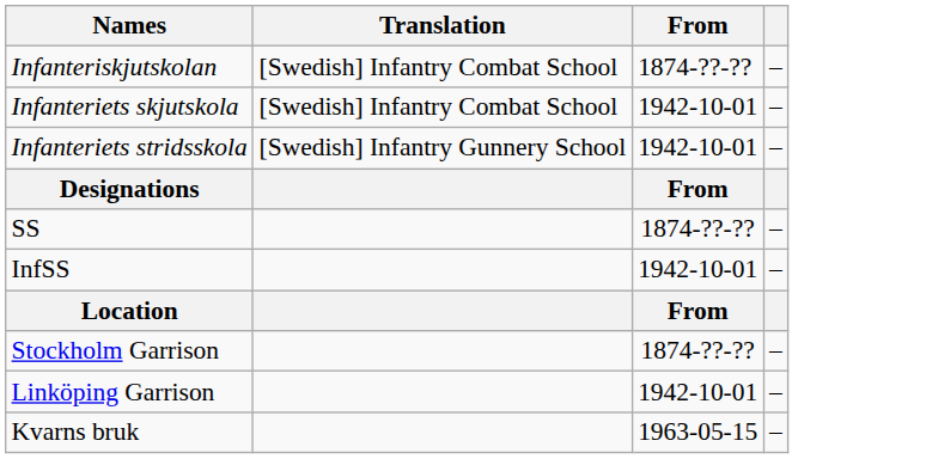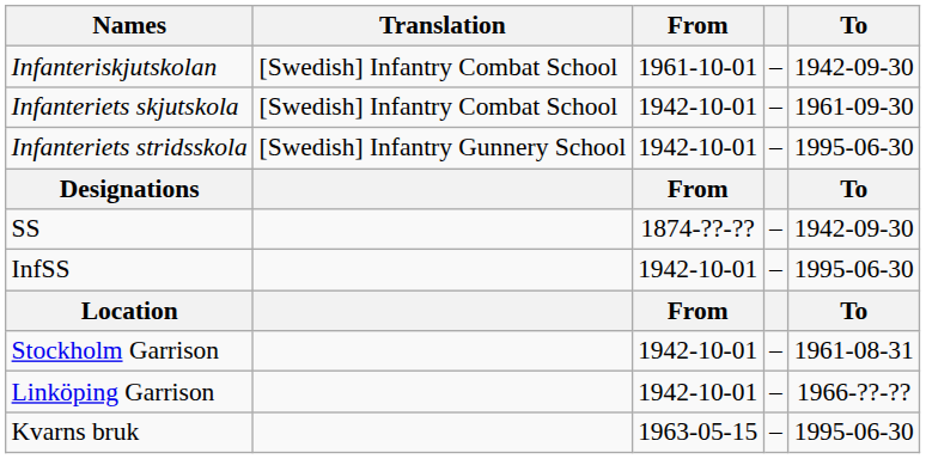+ column: To | 1942-09-30 | 1961-09-30 | 1995-06-30 | To | 1942-09-30 | 1995-06-30 | To | 1961-08-31 | 1966-??-?? | 1995-06-30
Infanteriskjutskolan | From: 1874-??-?? -> 1961-10-01
Stockholm Garrison | From: 1874-??-?? -> 1942-10-01
